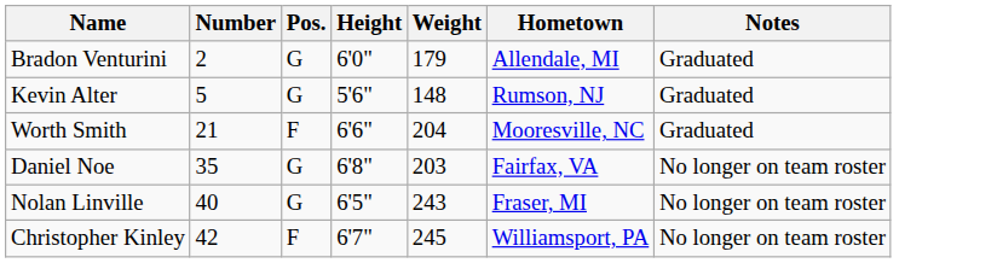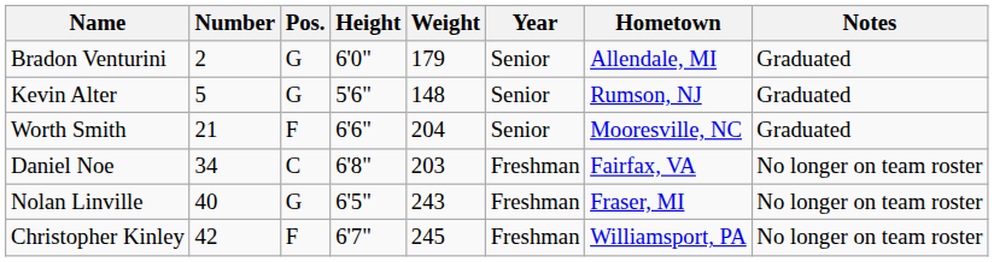+ column: Year | Senior | Senior | Senior | Freshman | Freshman | Freshman
Daniel Noe | Number: 35 -> 34
Daniel Noe | Pos.: G -> C
